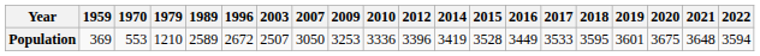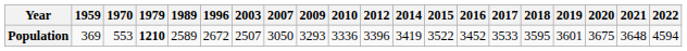Population | 1979: normal -> bold
Population | 2009: 3253 -> 3293
Population | 2015: 3528 -> 3522
Population | 2016: 3449 -> 3452
Population | 2022: 3594 -> 4594
